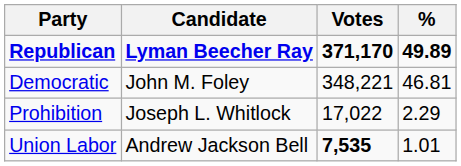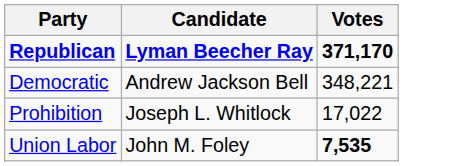- column: % | 49.89 | 46.81 | 2.29 | 1.01
Democratic | Candidate: John M. Foley -> Andrew Jackson Bell
Union Labor | Candidate: Andrew Jackson Bell -> John M. Foley
